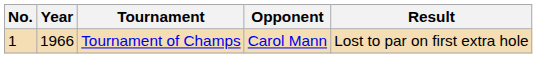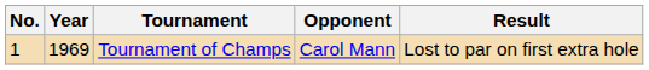Tournament of Champs | Year: 1966 -> 1969
